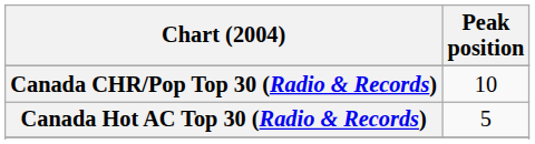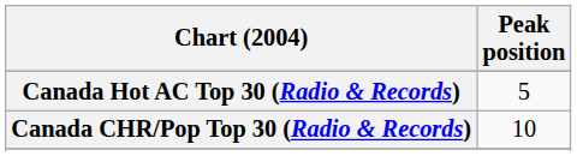rows swapped: Canada CHR/Pop Top 30 (Radio & Records) <-> Canada Hot AC Top 30 (Radio & Records)
